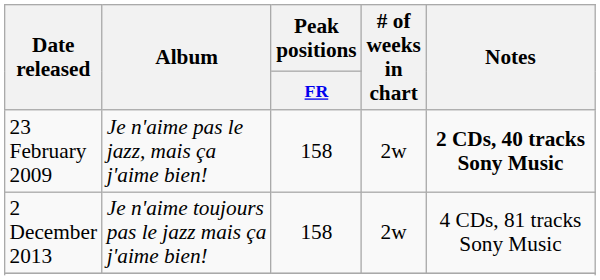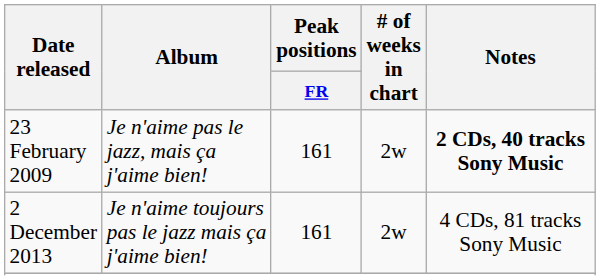23 February 2009 | Peak positions / FR: 158 -> 161
2 December 2013 | Peak positions / FR: 158 -> 161
